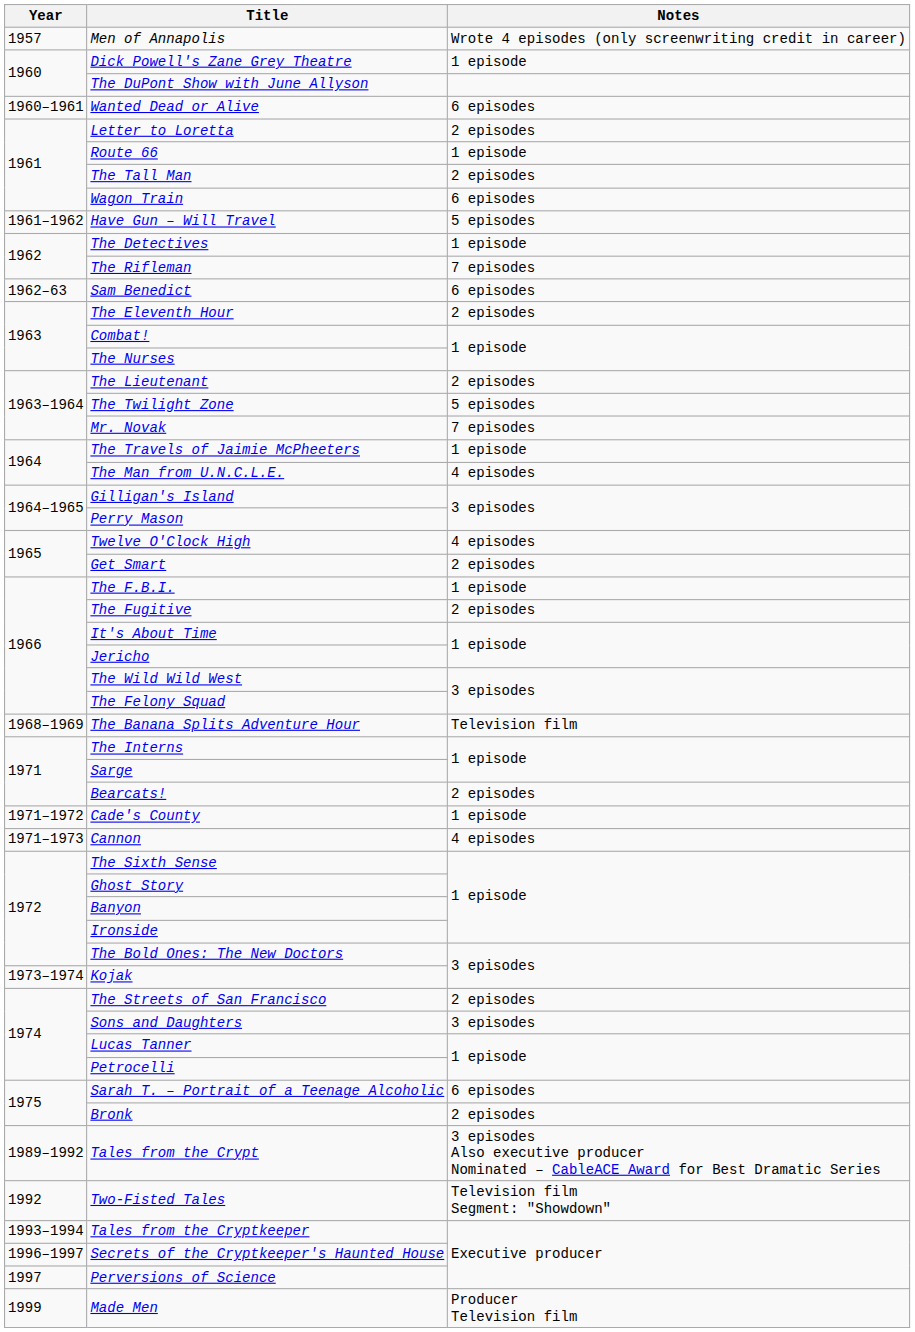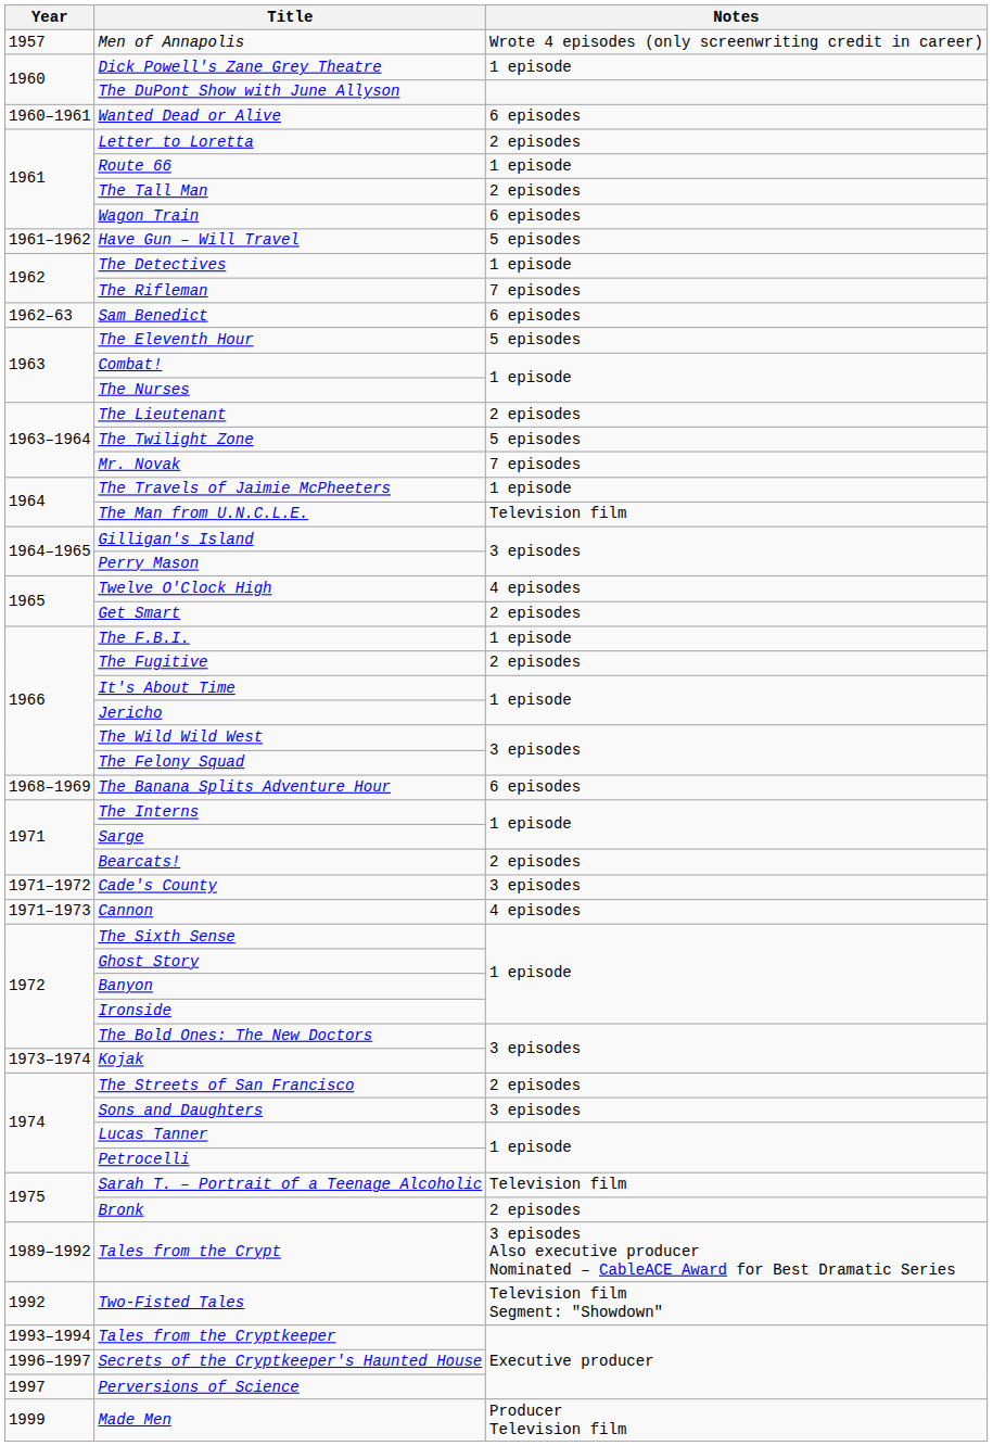The Eleventh Hour | Notes: 2 episodes -> 5 episodes
The Man from U.N.C.L.E. | Notes: 4 episodes -> Television film
The Banana Splits Adventure Hour | Notes: Television film -> 6 episodes
Cade's County | Notes: 1 episode -> 3 episodes
Sarah T. – Portrait of a Teenage Alcoholic | Notes: 6 episodes -> Television film
